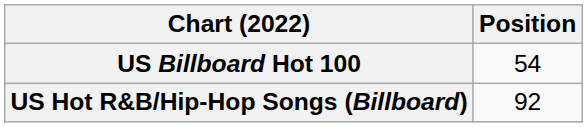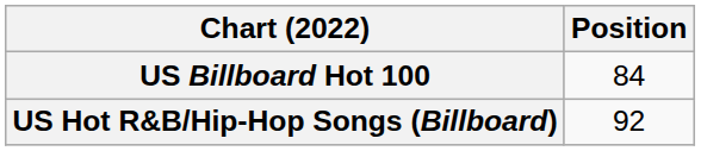US Billboard Hot 100 | Position: 54 -> 84
